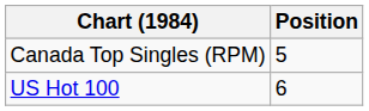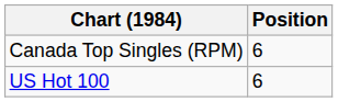Canada Top Singles (RPM) | Position: 5 -> 6
